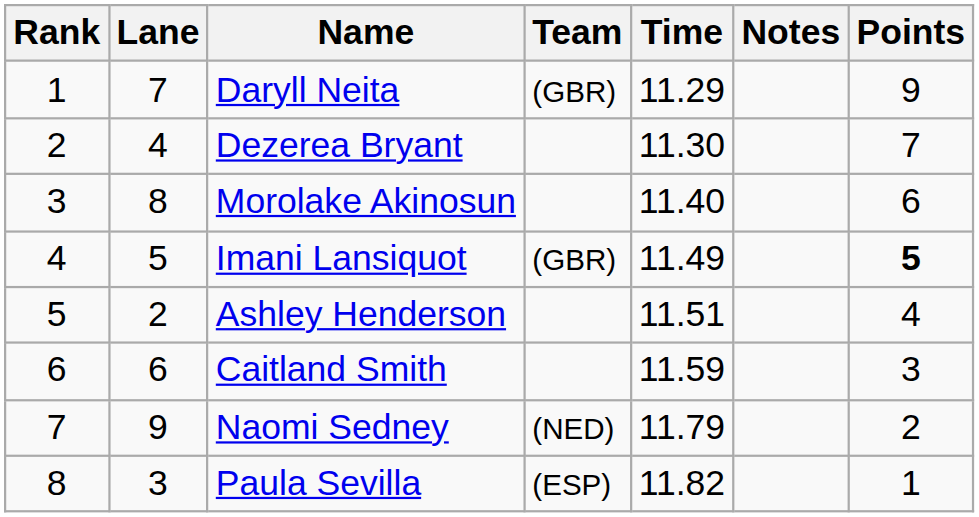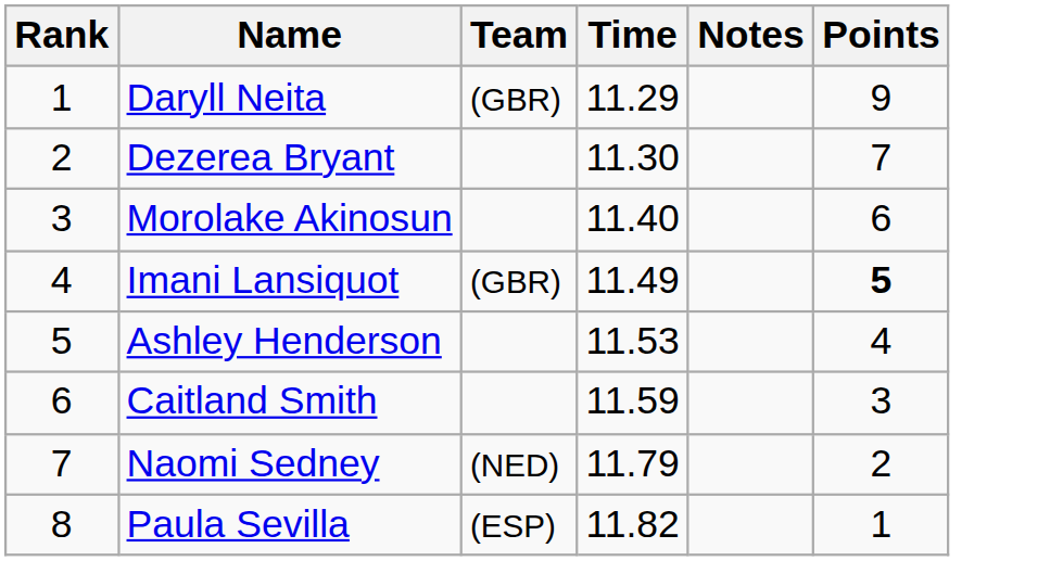- column: Lane | 7 | 4 | 8 | 5 | 2 | 6 | 9 | 3
Ashley Henderson | Time: 11.51 -> 11.53
